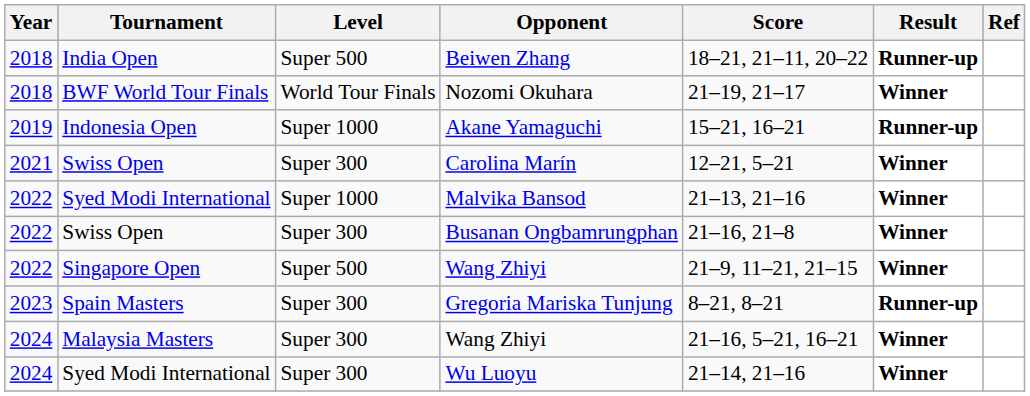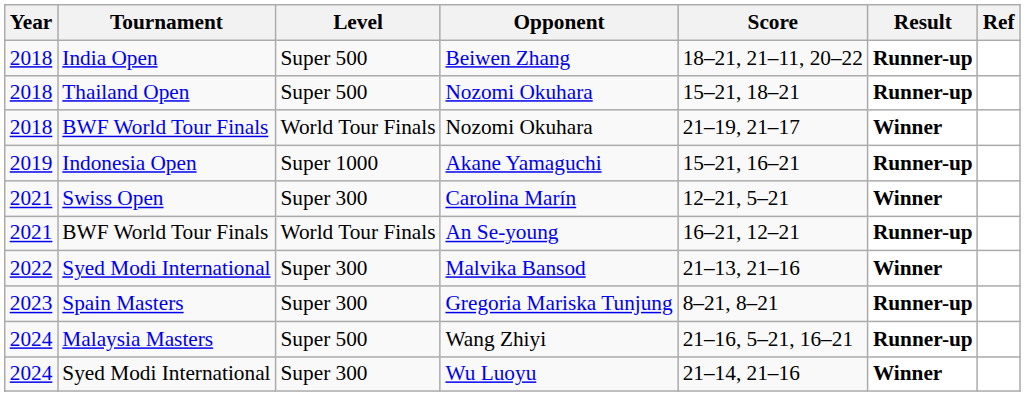+ row: 2018 | Thailand Open | Super 500 | Nozomi Okuhara | 15–21, 18–21 | Runner-up
+ row: 2021 | BWF World Tour Finals | World Tour Finals | An Se-young | 16–21, 12–21 | Runner-up
Malvika Bansod | Level: Super 1000 -> Super 300
- row: 2022 | Swiss Open | Super 300 | Busanan Ongbamrungphan | 21–16, 21–8 | Winner
- row: 2022 | Singapore Open | Super 500 | Wang Zhiyi | 21–9, 11–21, 21–15 | Winner
Malaysia Masters / Wang Zhiyi | Level: Super 300 -> Super 500
Malaysia Masters / Wang Zhiyi | Result: Winner -> Runner-up
